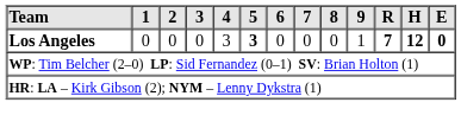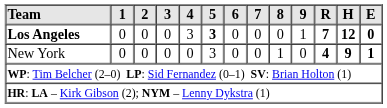+ row: New York | 0 | 0 | 0 | 0 | 3 | 0 | 0 | 1 | 0 | 4 | 9 | 1
